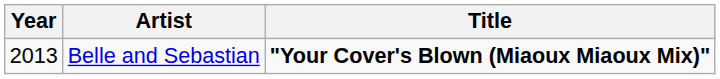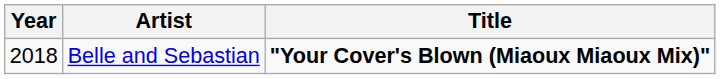Belle and Sebastian | Year: 2013 -> 2018
